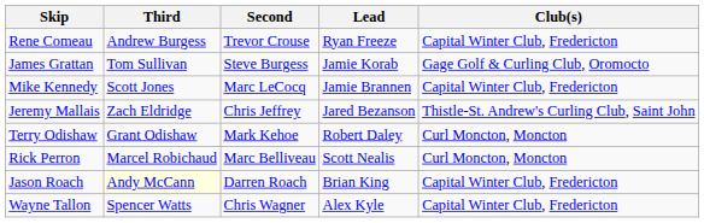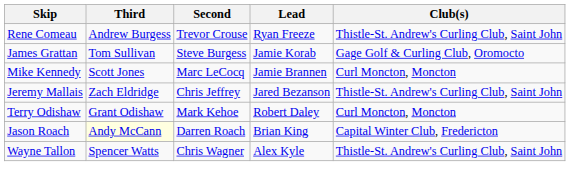Rene Comeau | Club(s): Capital Winter Club, Fredericton -> Thistle-St. Andrew's Curling Club, Saint John
Mike Kennedy | Club(s): Capital Winter Club, Fredericton -> Curl Moncton, Moncton
- row: Rick Perron | Marcel Robichaud | Marc Belliveau | Scott Nealis | Curl Moncton, Moncton
Wayne Tallon | Club(s): Capital Winter Club, Fredericton -> Thistle-St. Andrew's Curling Club, Saint John
